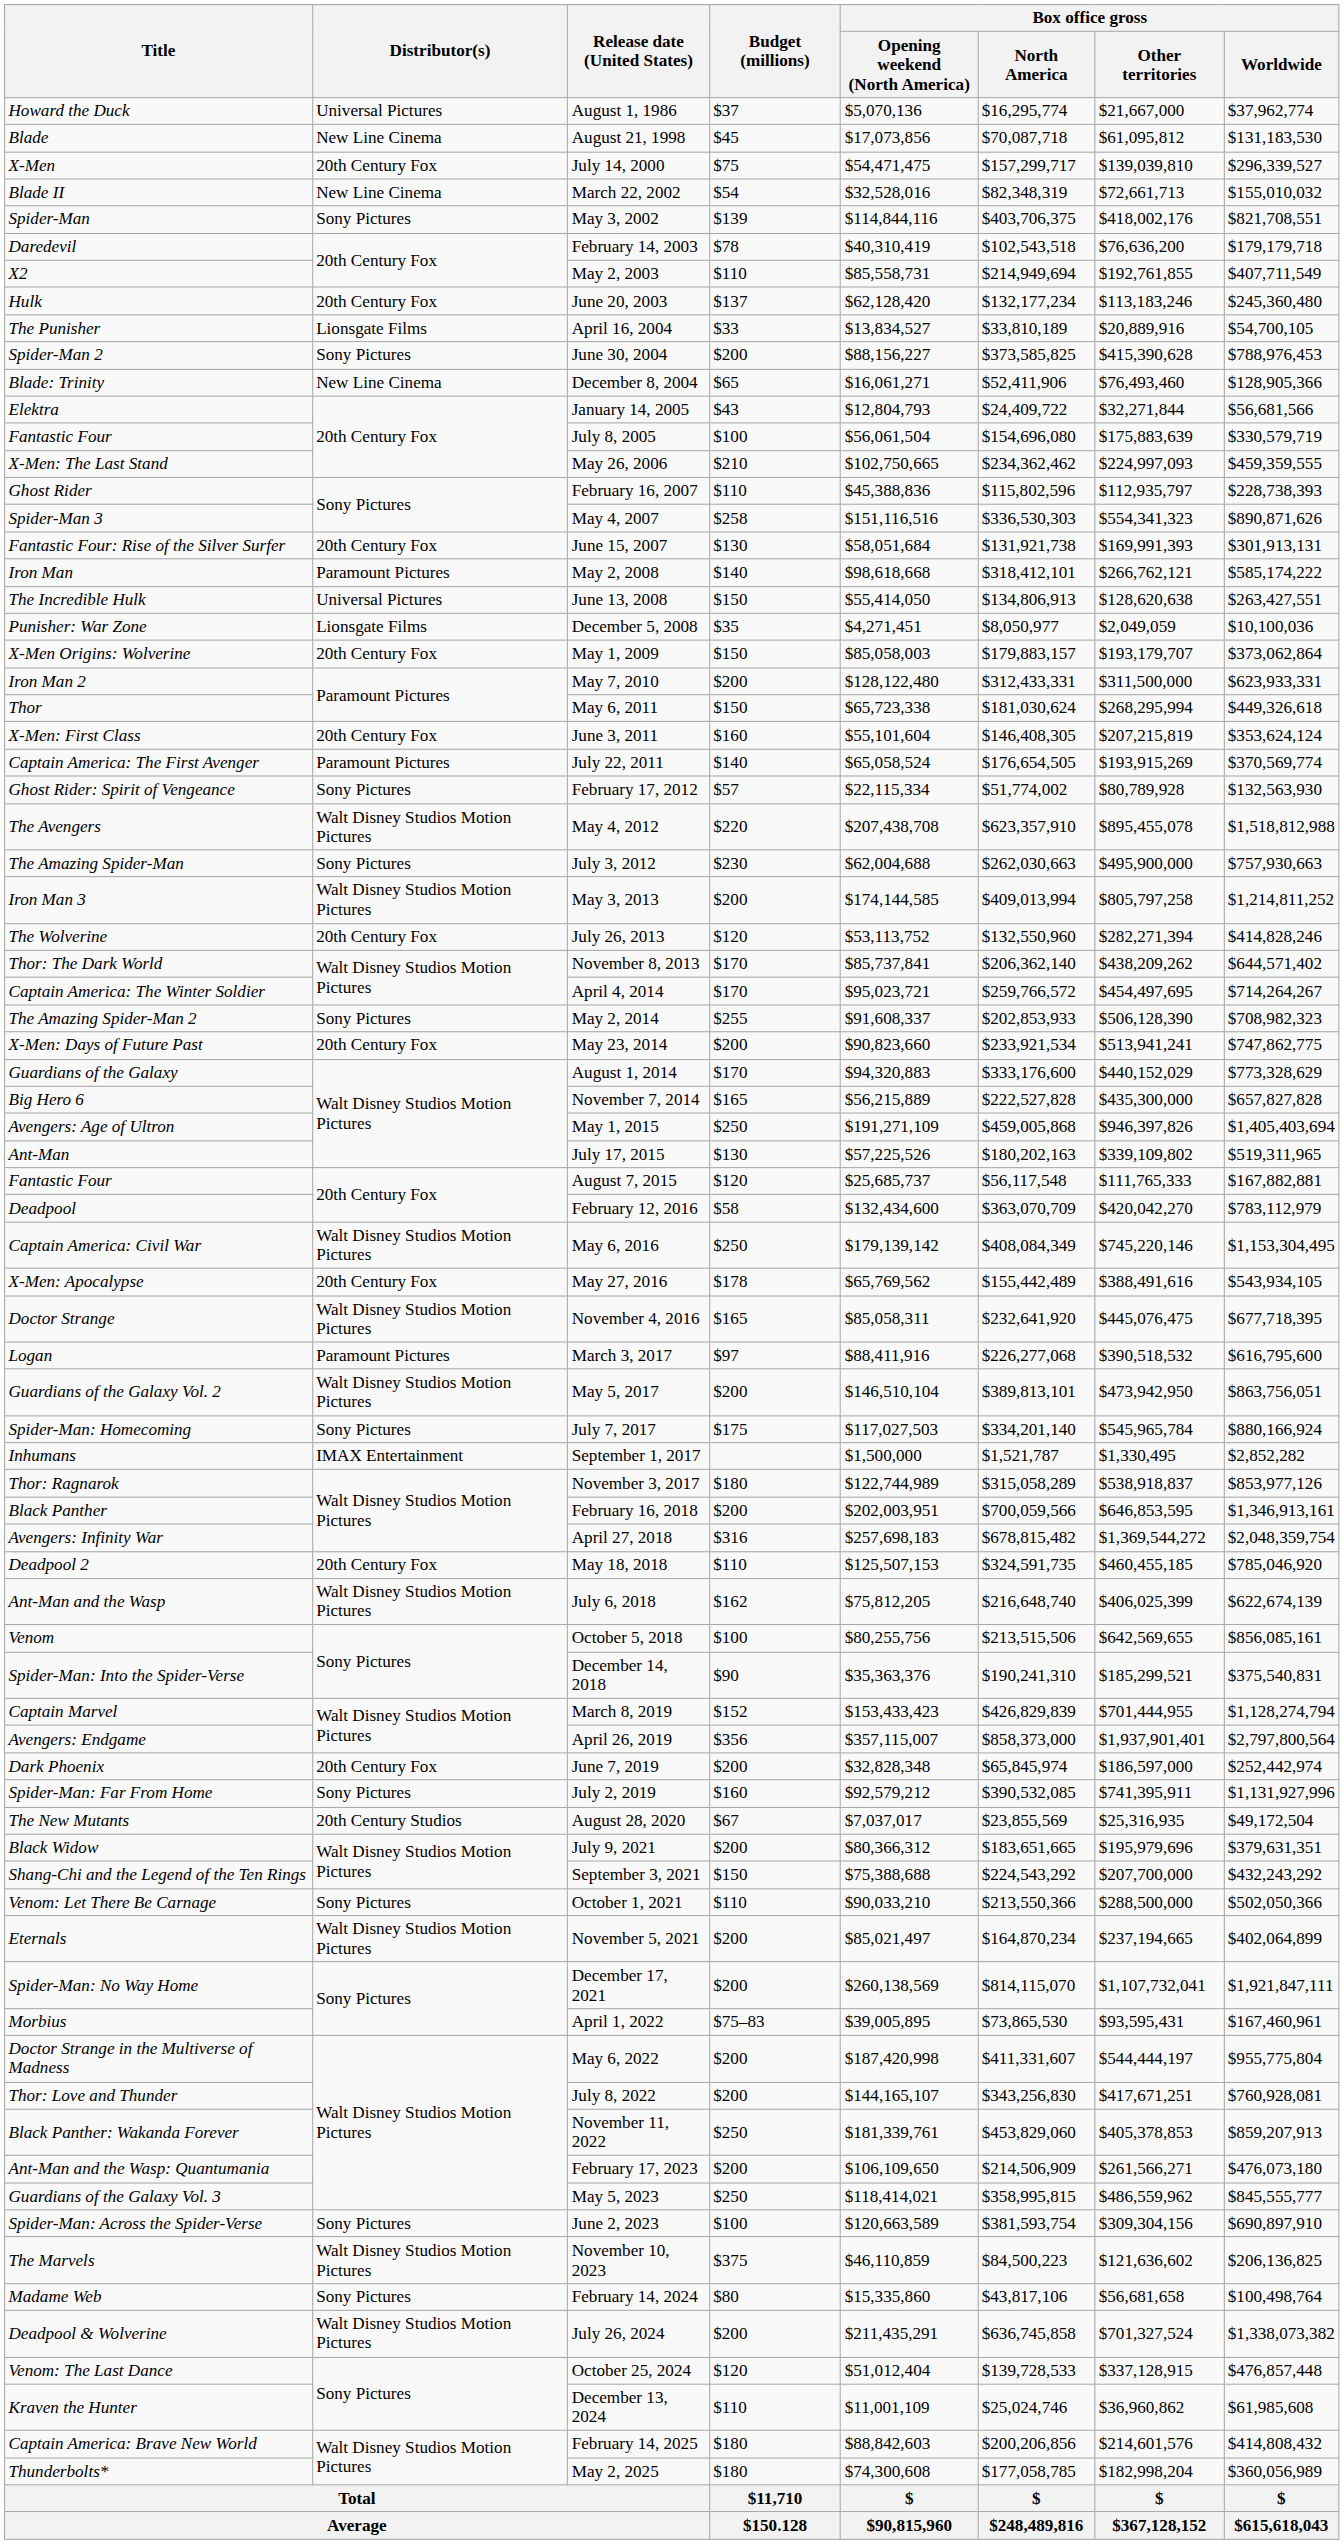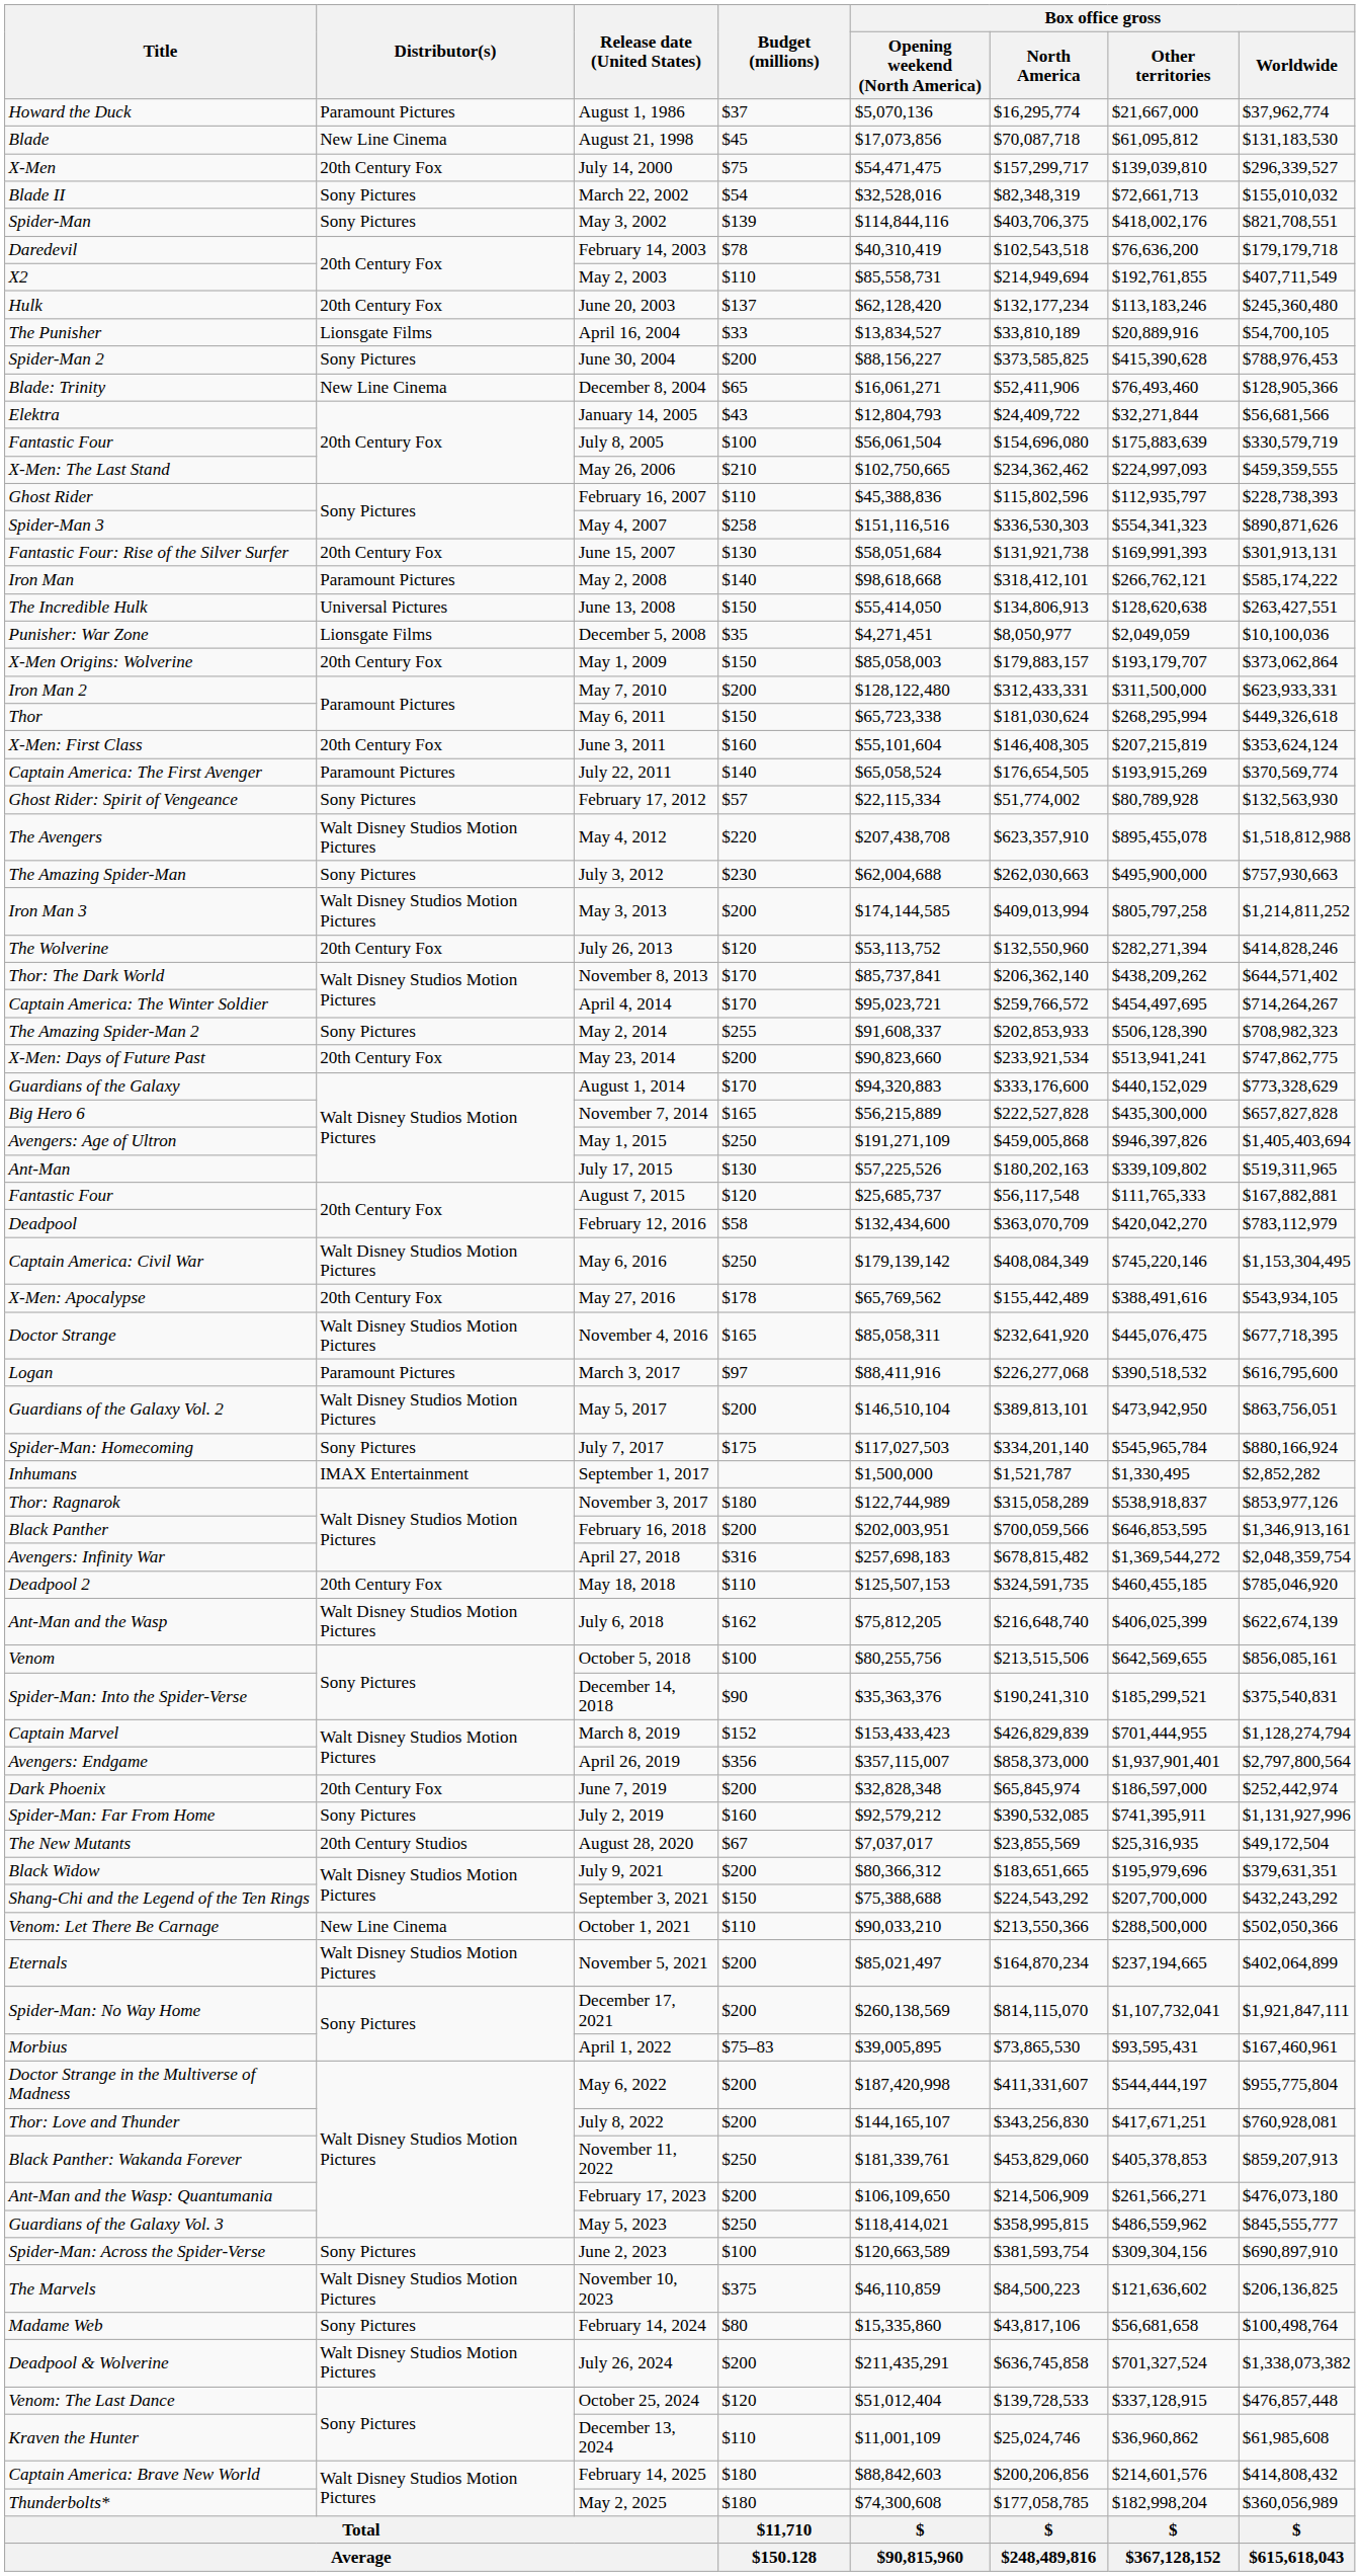August 1, 1986 | Distributor(s): Universal Pictures -> Paramount Pictures
March 22, 2002 | Distributor(s): New Line Cinema -> Sony Pictures
October 1, 2021 | Distributor(s): Sony Pictures -> New Line Cinema
